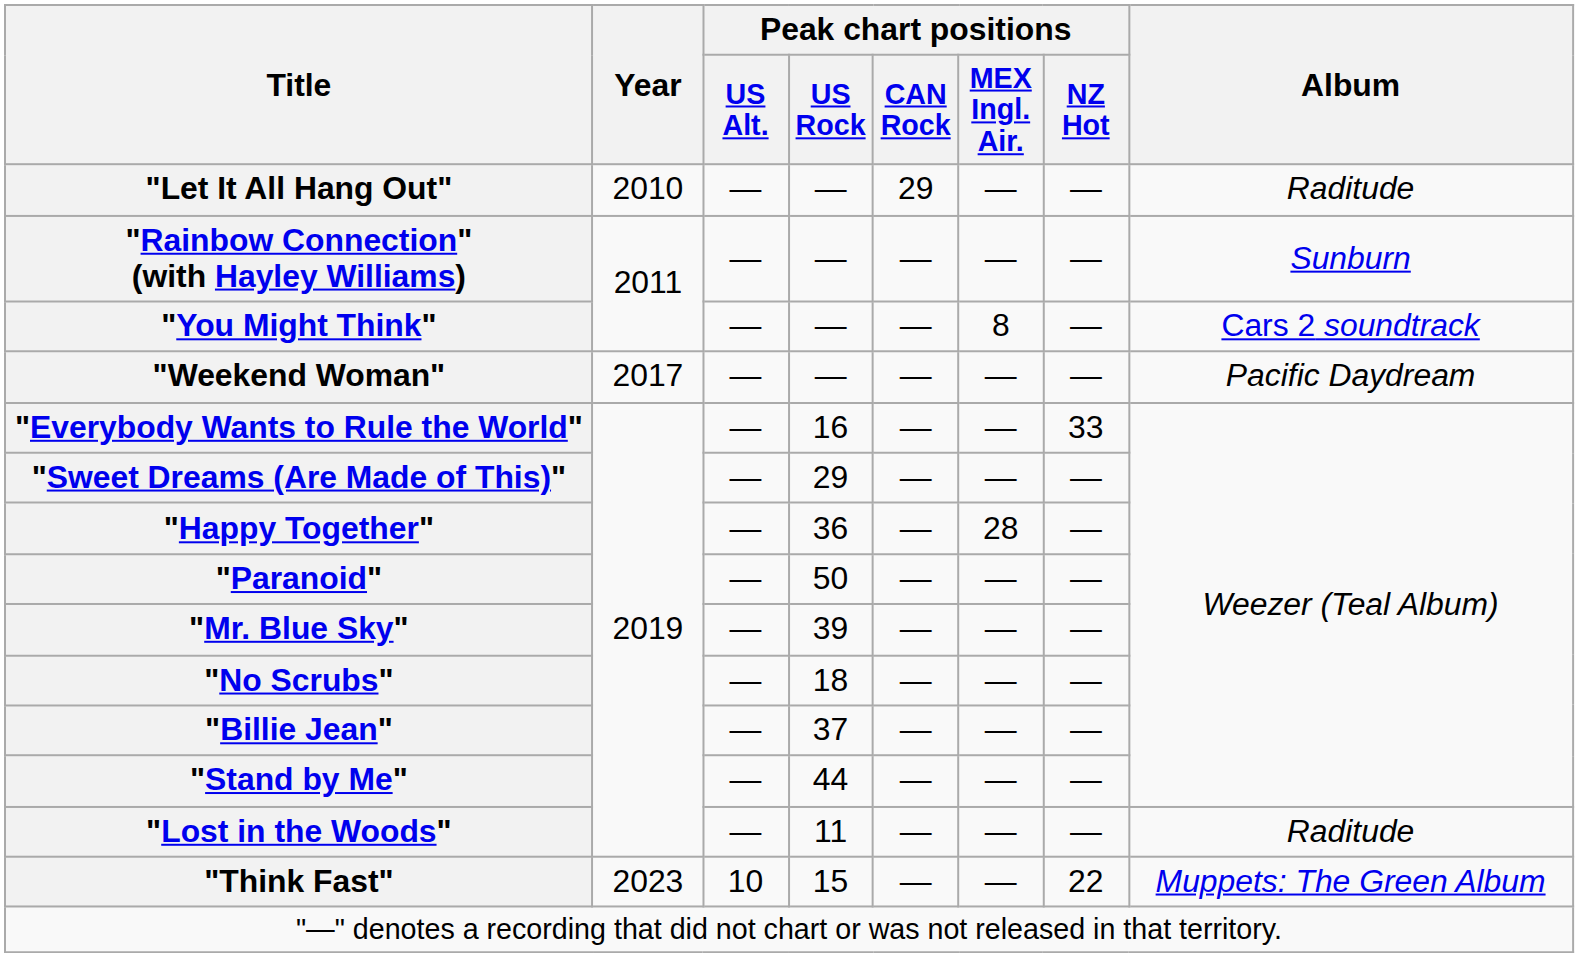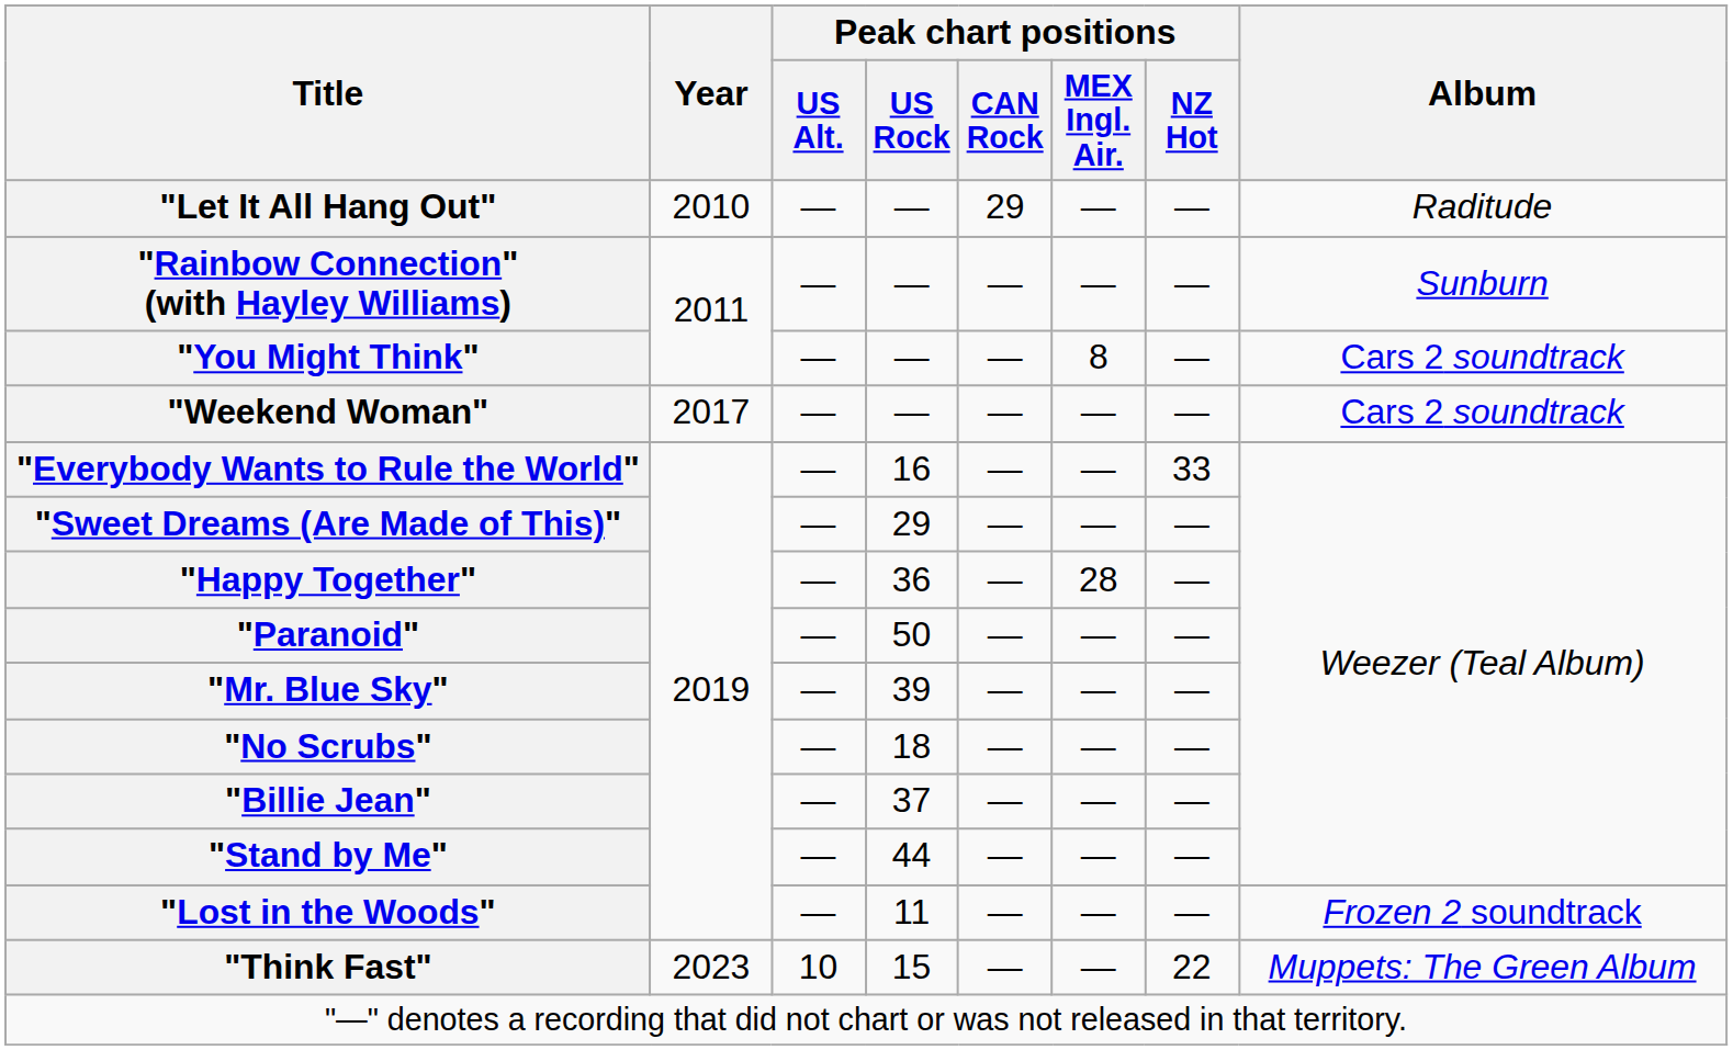"Weekend Woman" | Album: Pacific Daydream -> Cars 2 soundtrack
"Lost in the Woods" | Album: Raditude -> Frozen 2 soundtrack
